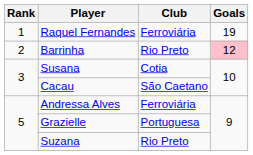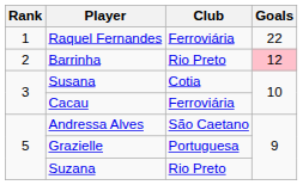Raquel Fernandes | Goals: 19 -> 22
Cacau | Club: São Caetano -> Ferroviária
Andressa Alves | Club: Ferroviária -> São Caetano
